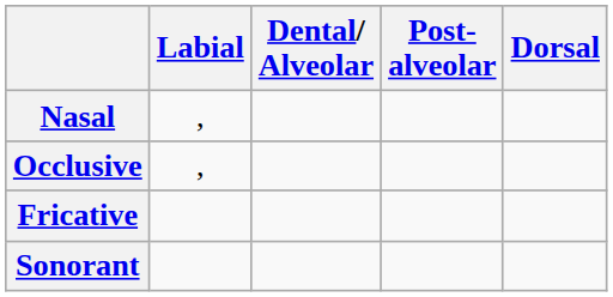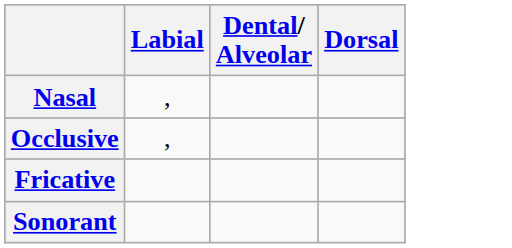- column: Post- alveolar
